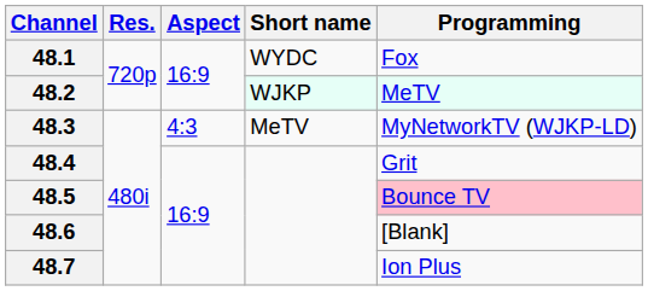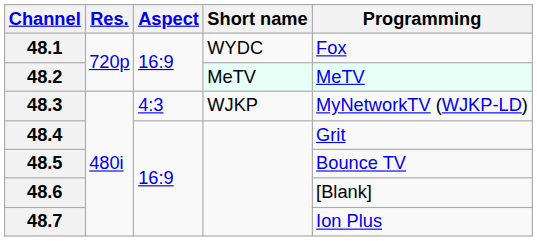48.2 | Short name: WJKP -> MeTV
48.3 | Short name: MeTV -> WJKP
48.5 | Programming: pink background -> no background
